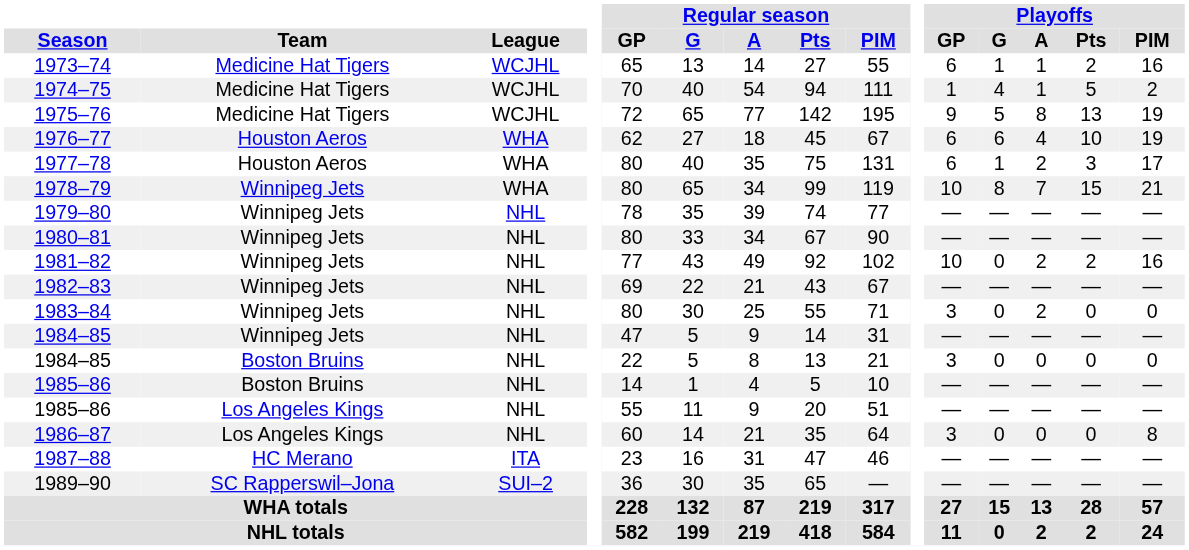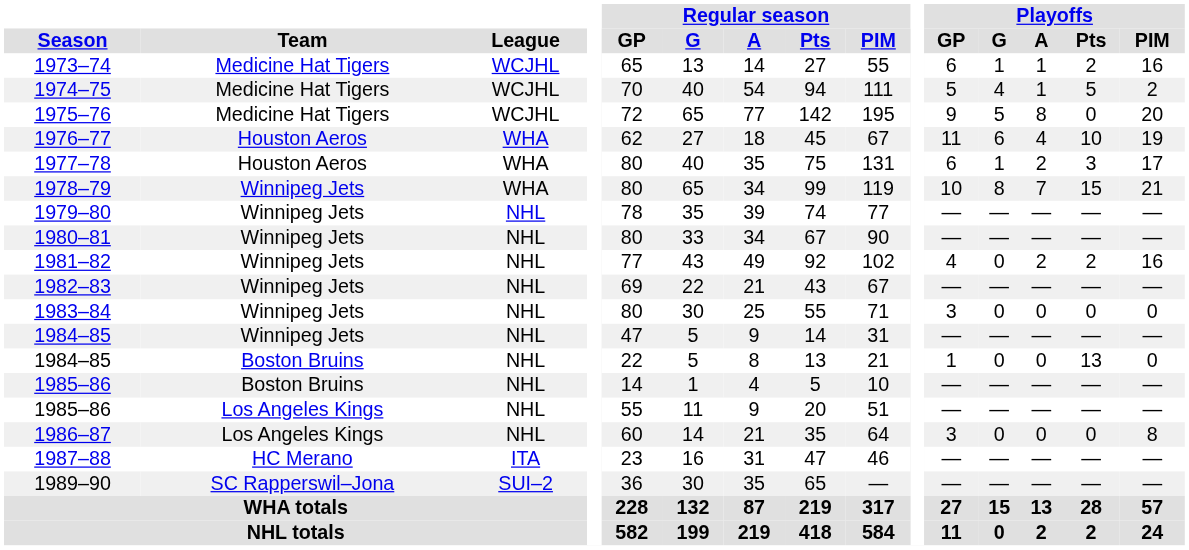1974–75 | Playoffs / GP: 1 -> 5
1975–76 | Playoffs / Pts: 13 -> 0
1975–76 | Playoffs / PIM: 19 -> 20
1976–77 | Playoffs / GP: 6 -> 11
1981–82 | Playoffs / GP: 10 -> 4
1983–84 | Playoffs / A: 2 -> 0
1984–85 / Boston Bruins | Playoffs / GP: 3 -> 1
1984–85 / Boston Bruins | Playoffs / Pts: 0 -> 13
